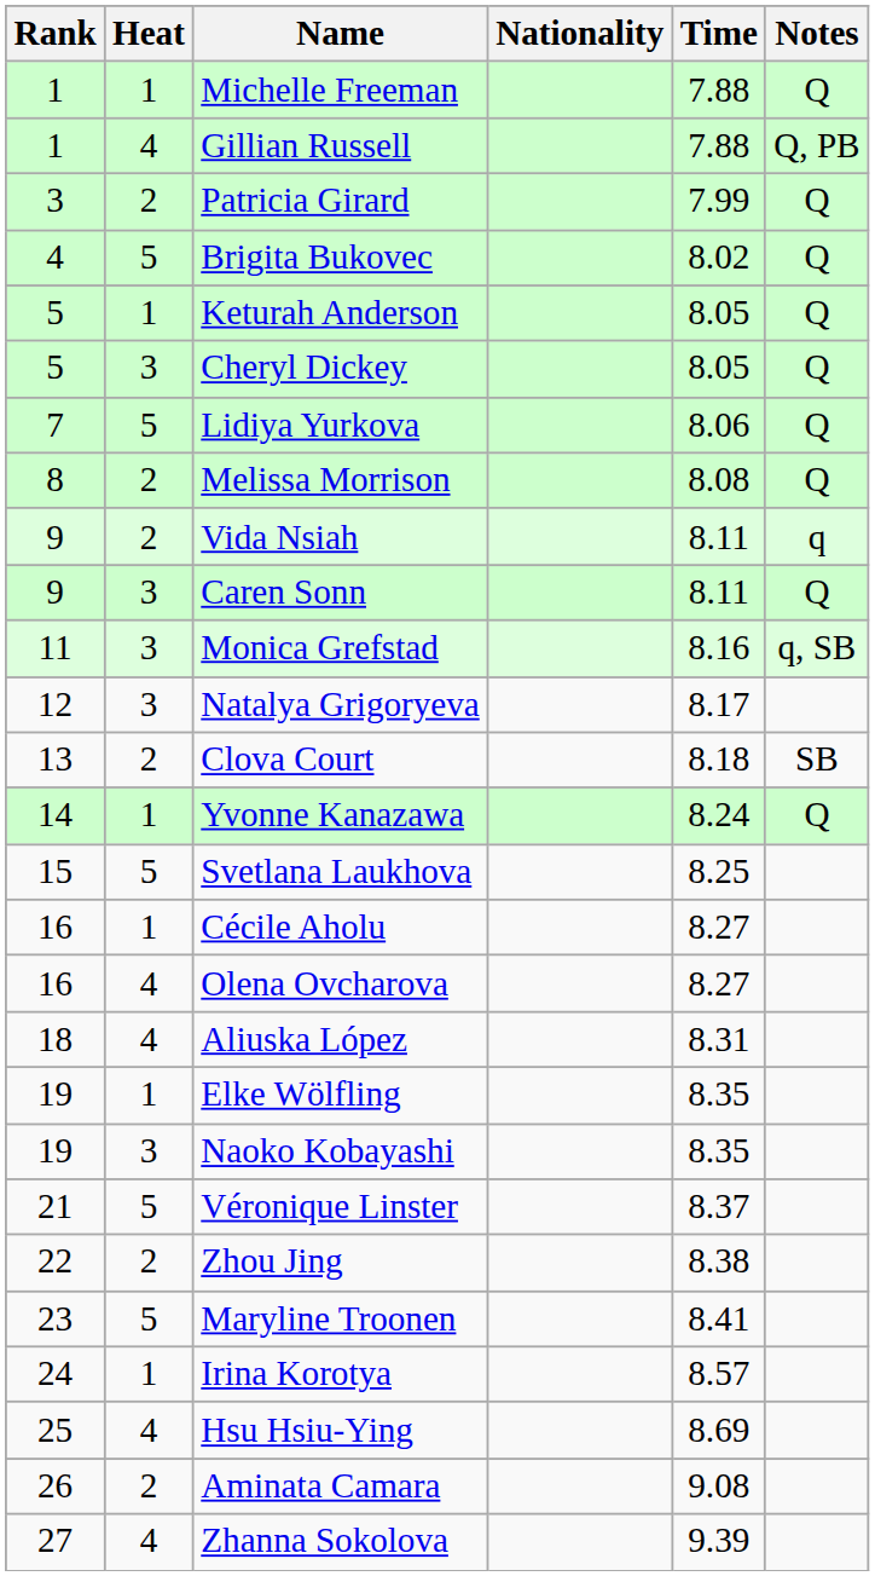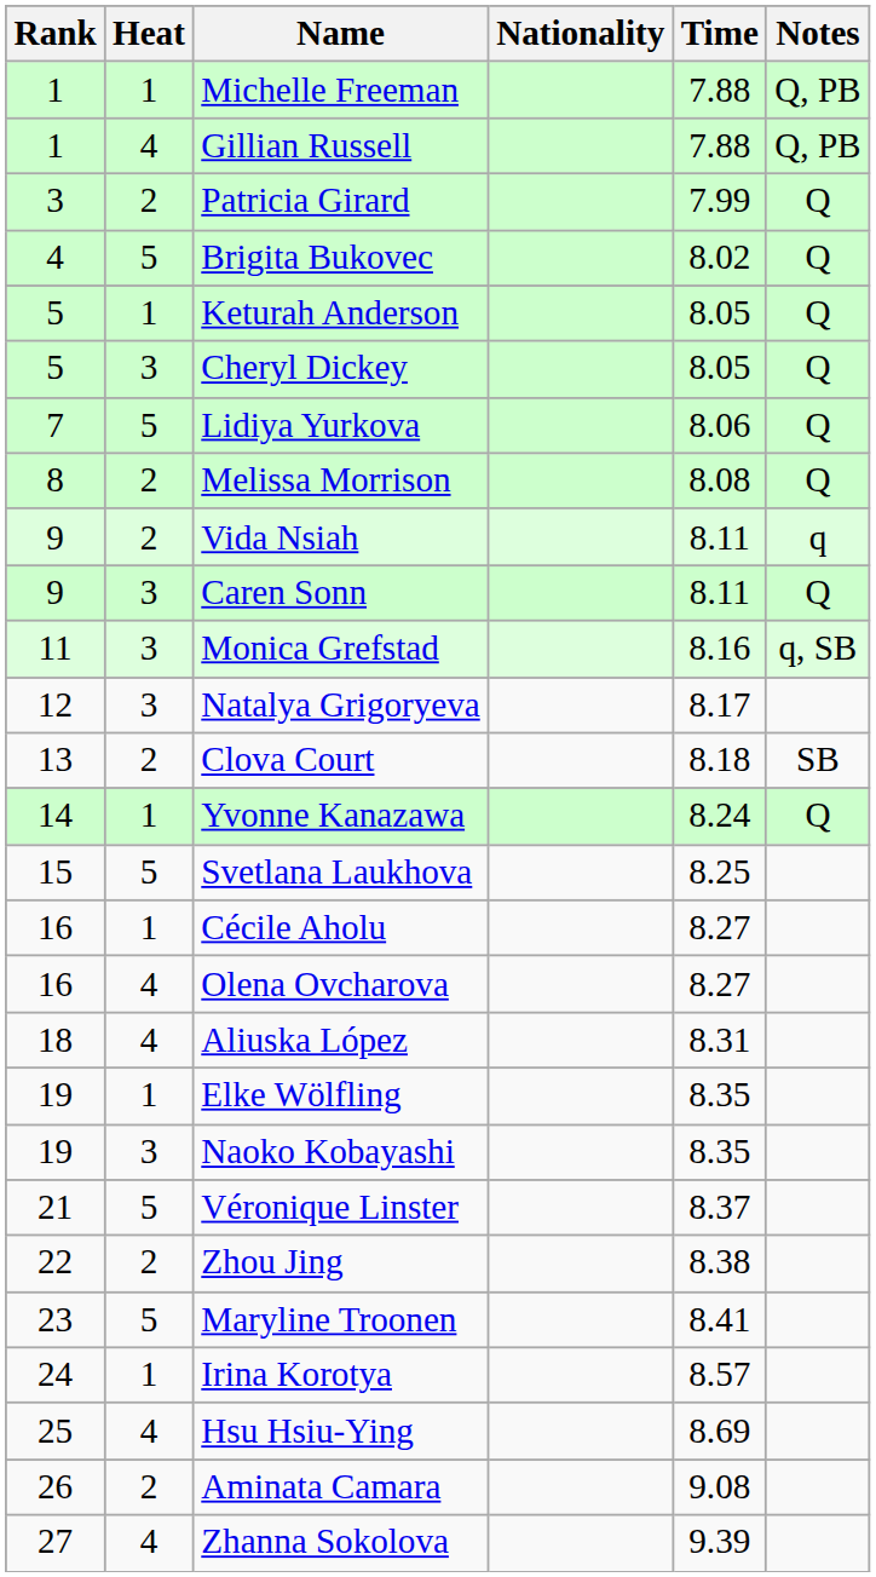Michelle Freeman | Notes: Q -> Q, PB
